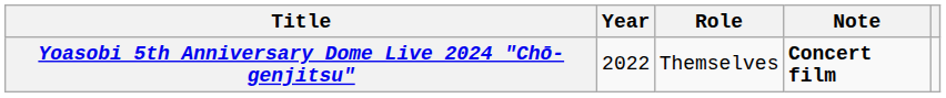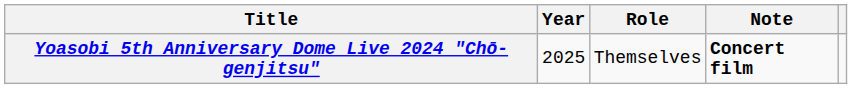Yoasobi 5th Anniversary Dome Live 2024 "Chō-genjitsu" | Year: 2022 -> 2025
